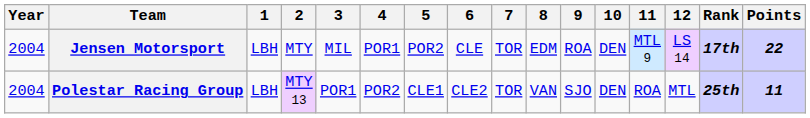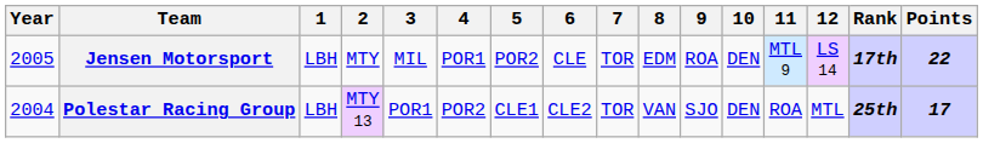Jensen Motorsport | Year: 2004 -> 2005
Polestar Racing Group | Points: 11 -> 17
